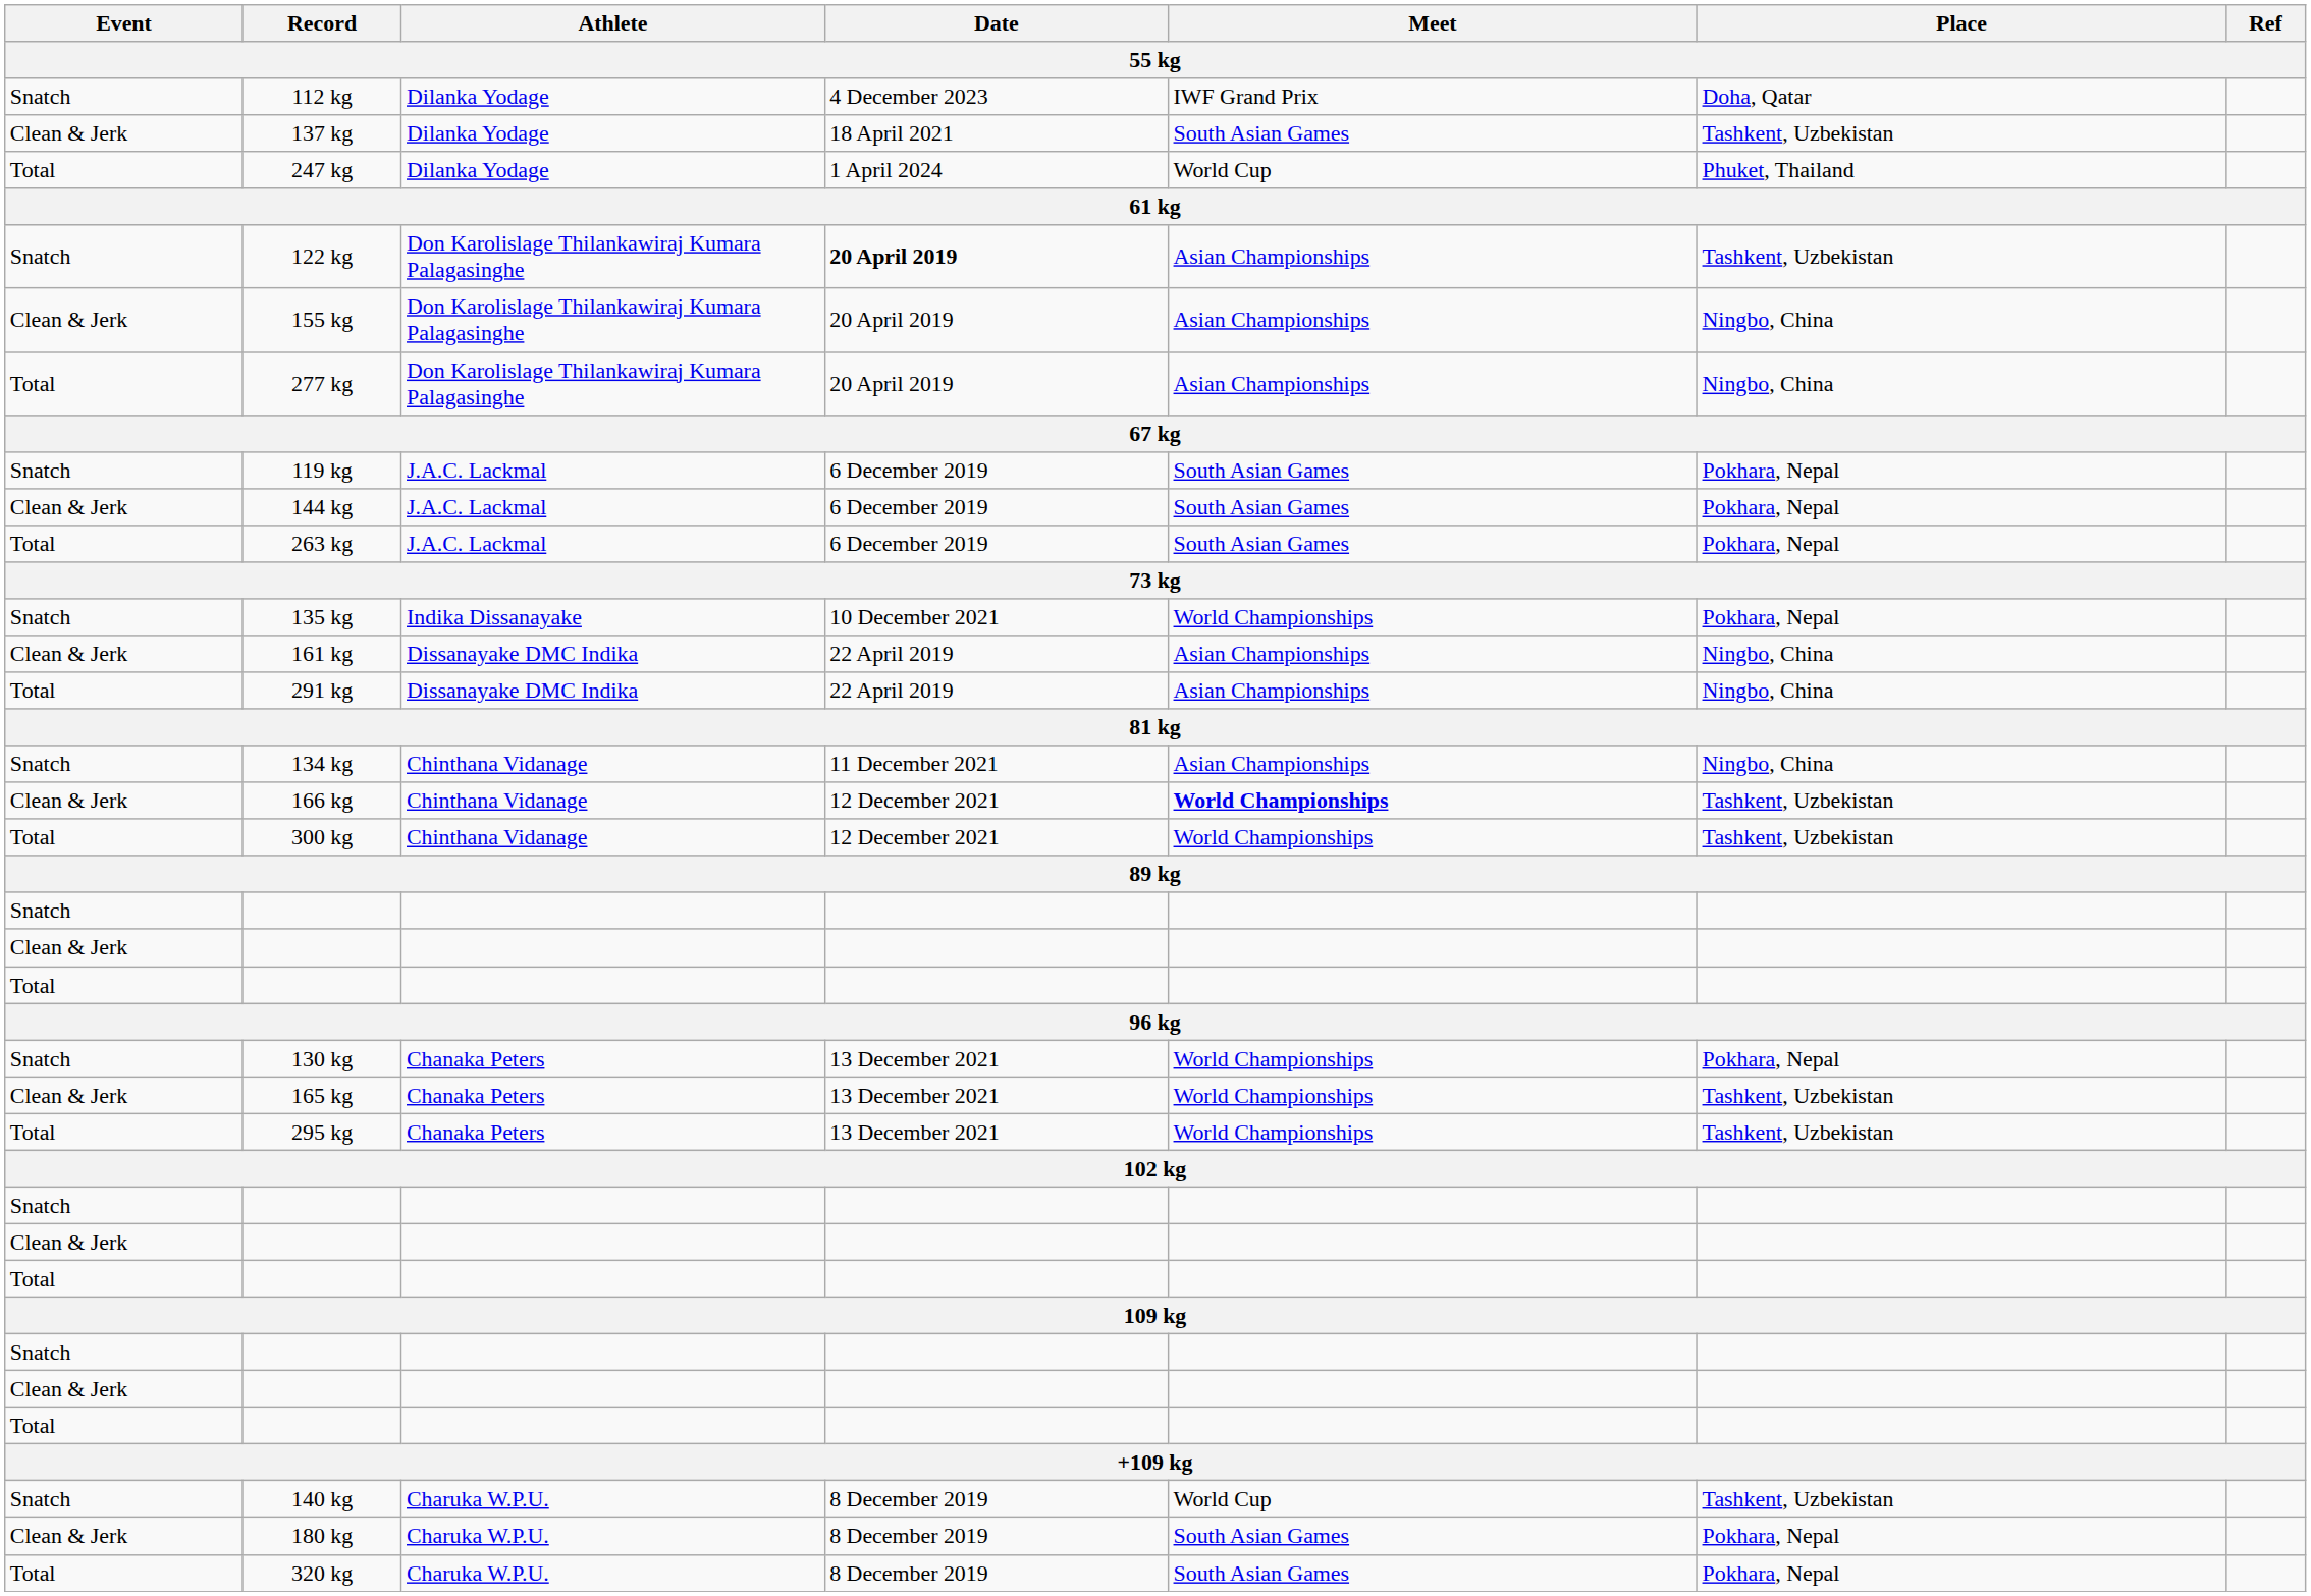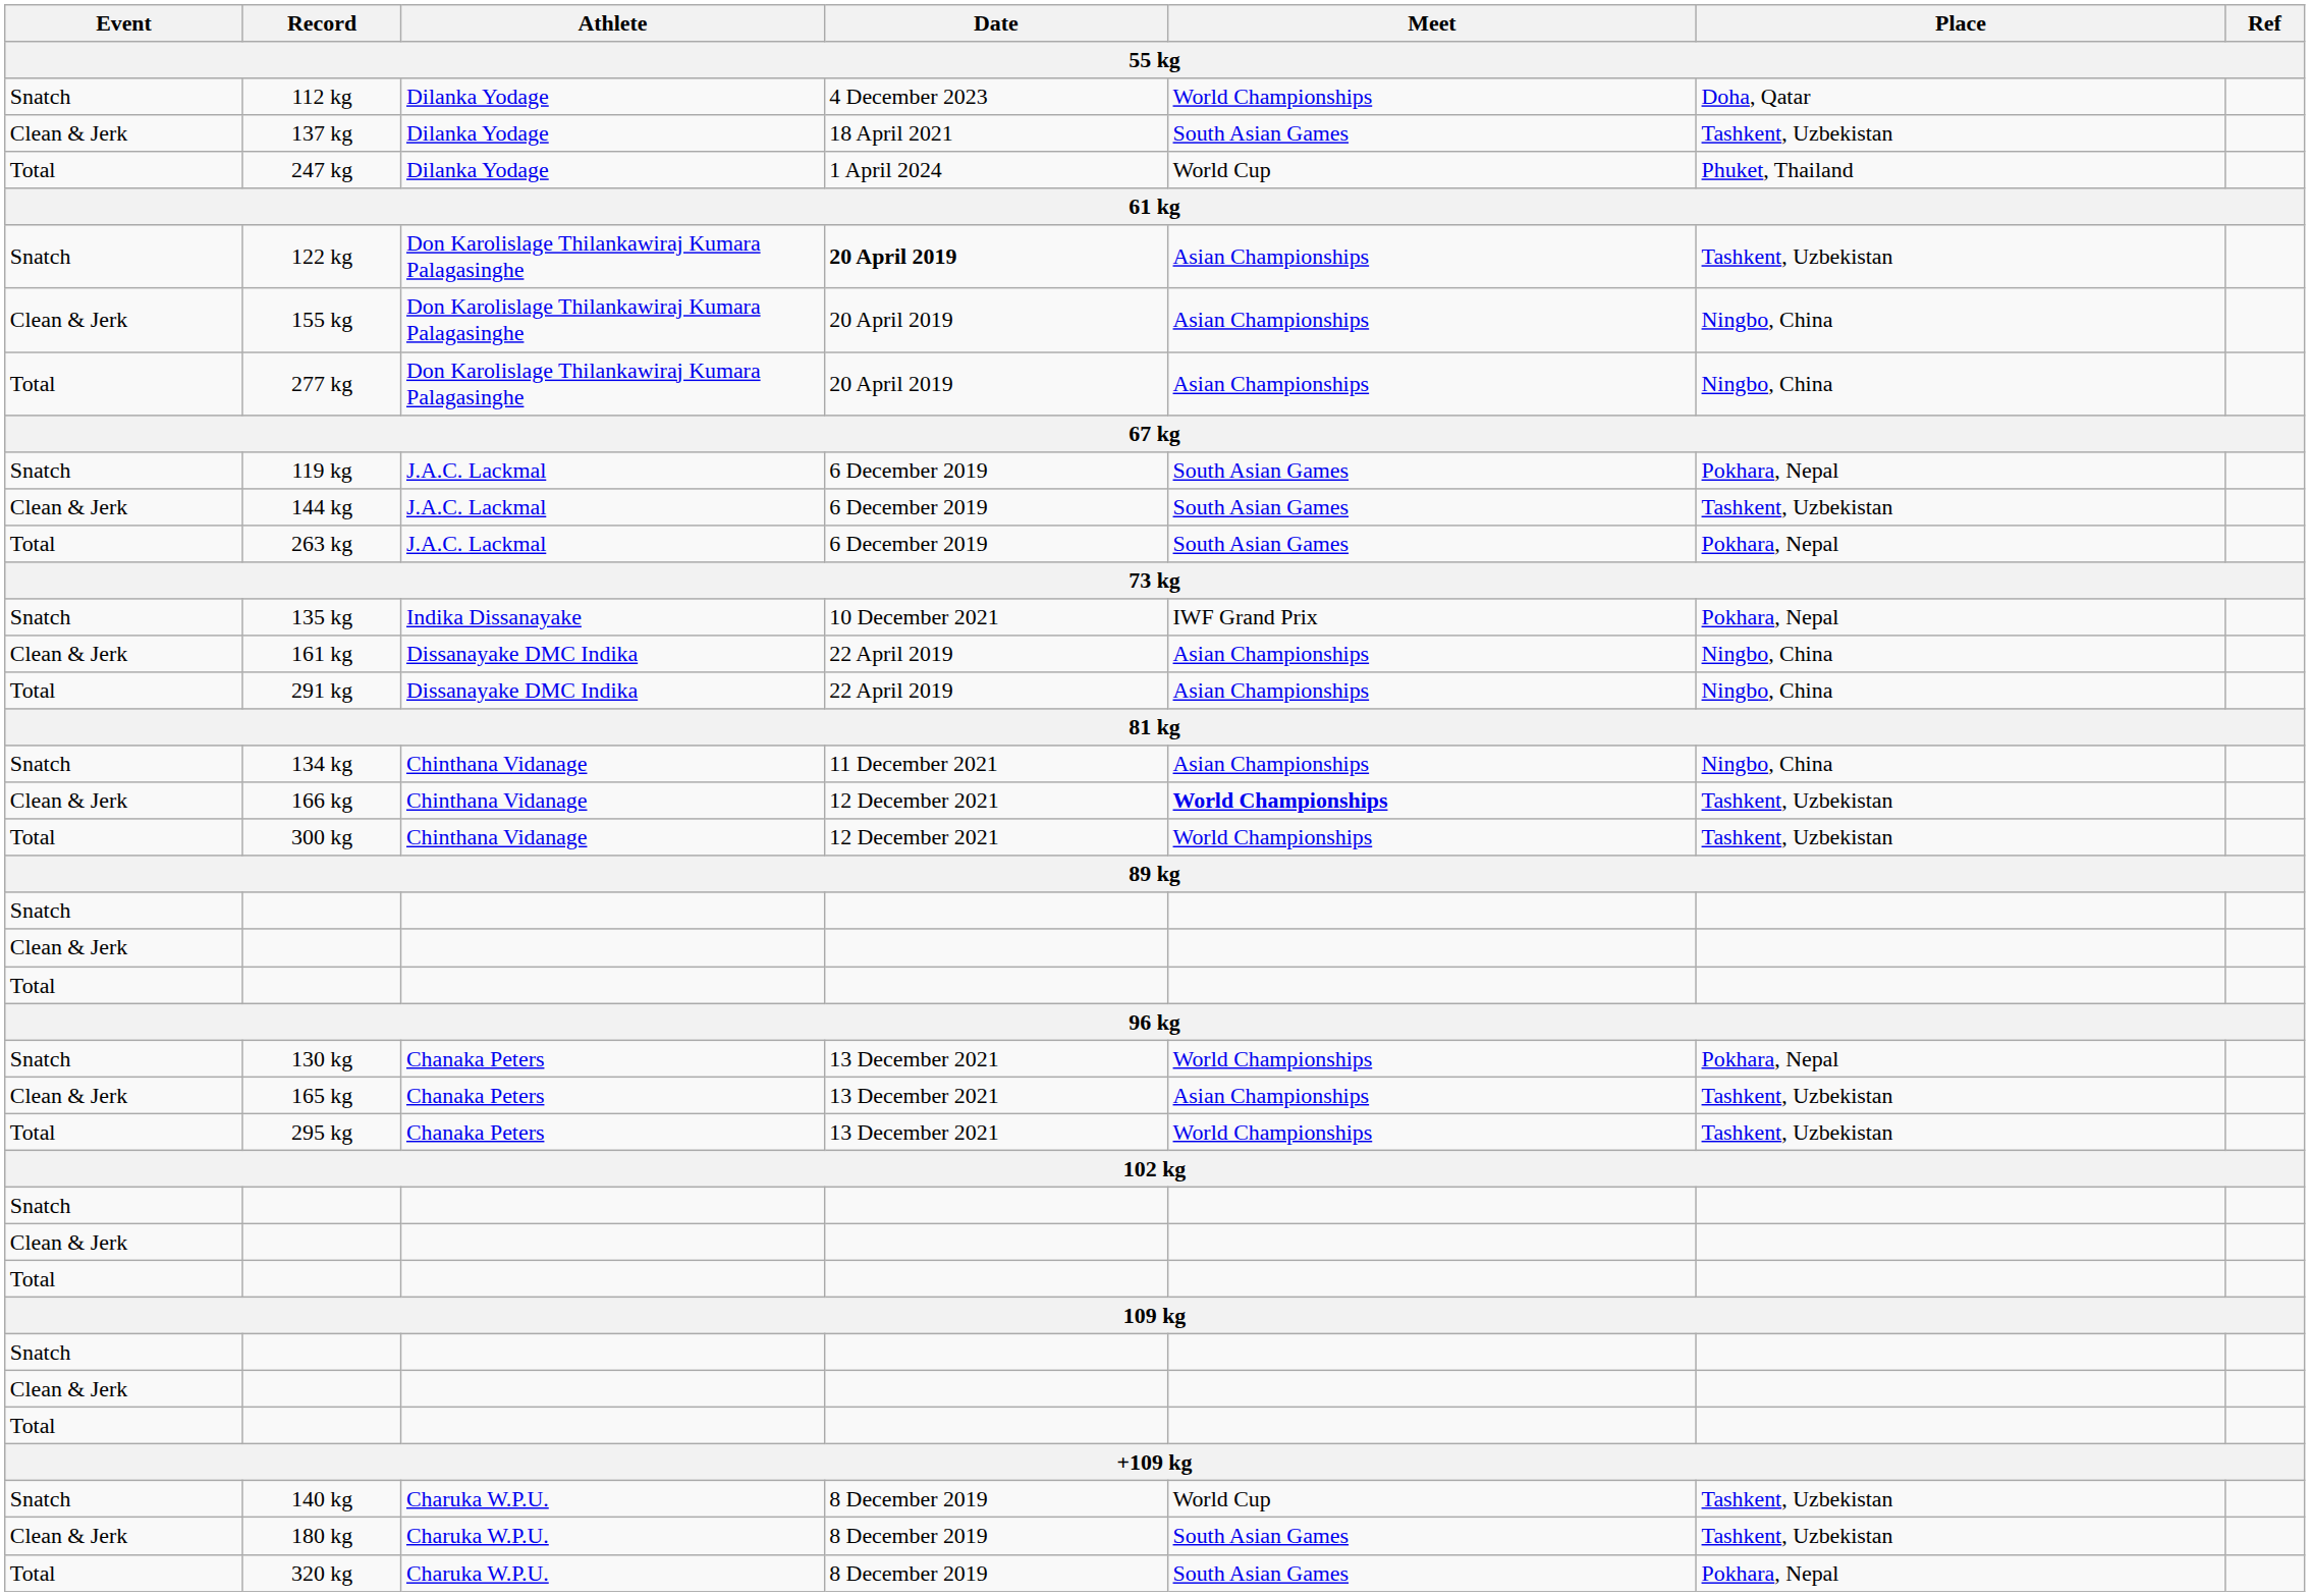112 kg | Meet: IWF Grand Prix -> World Championships
144 kg | Place: Pokhara, Nepal -> Tashkent, Uzbekistan
135 kg | Meet: World Championships -> IWF Grand Prix
165 kg | Meet: World Championships -> Asian Championships
180 kg | Place: Pokhara, Nepal -> Tashkent, Uzbekistan
